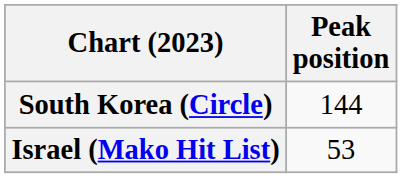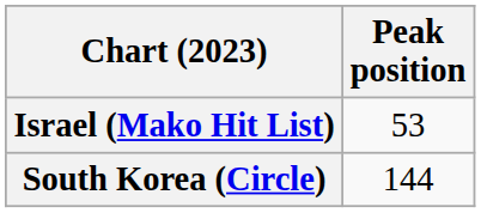rows swapped: Israel (Mako Hit List) <-> South Korea (Circle)
